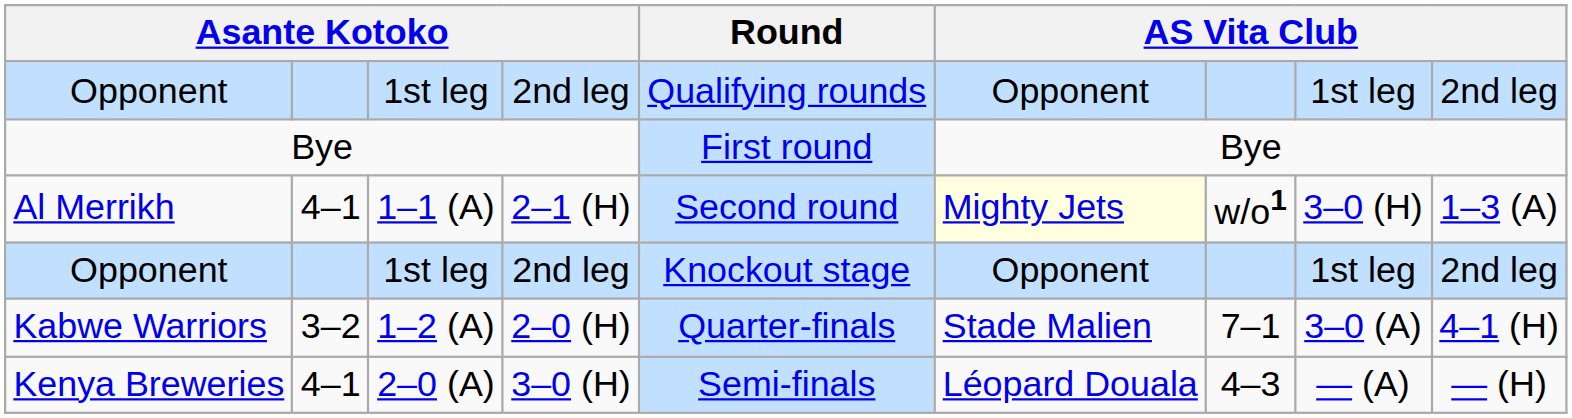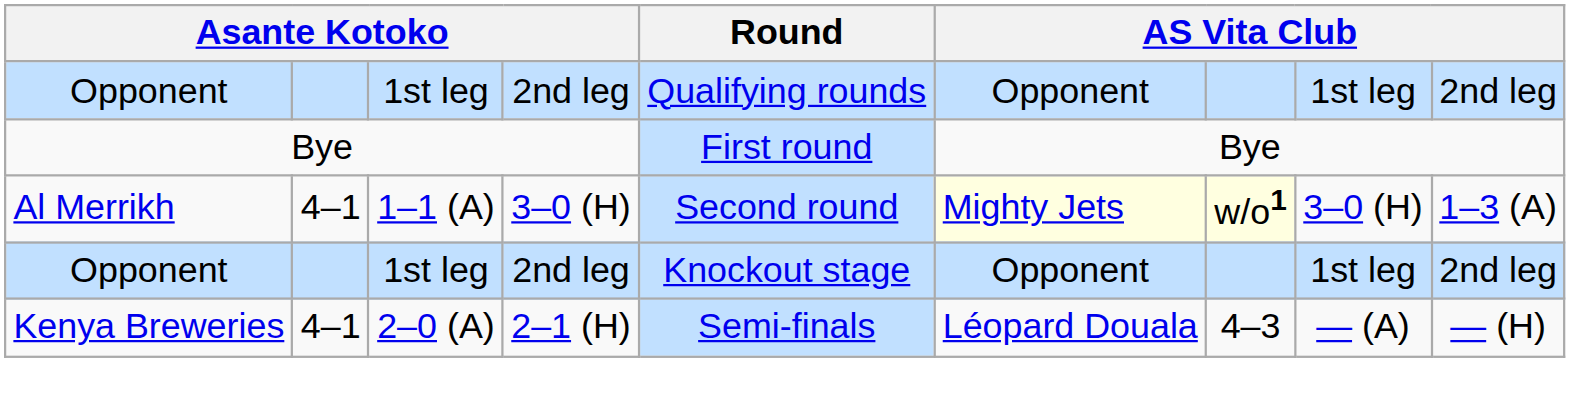Al Merrikh | column 4: 2–1 (H) -> 3–0 (H)
Al Merrikh | column 7: no background -> lightyellow background
- row: Kabwe Warriors | 3–2 | 1–2 (A) | 2–0 (H) | Quarter-finals | Stade Malien | 7–1 | 3–0 (A) | 4–1 (H)
Kenya Breweries | column 4: 3–0 (H) -> 2–1 (H)
